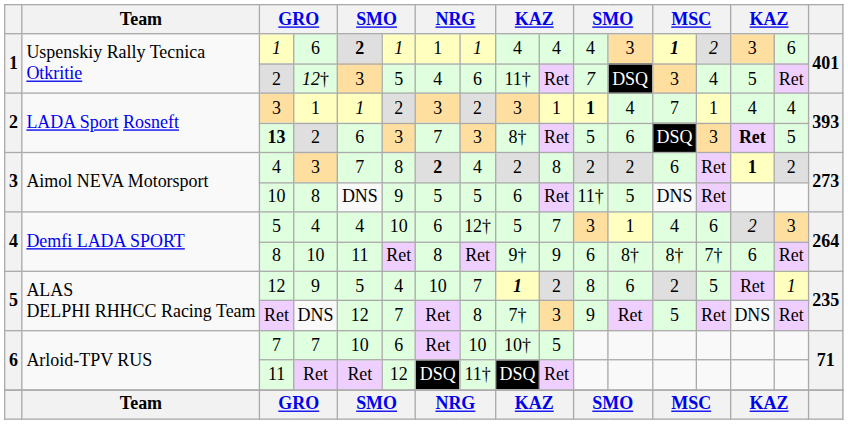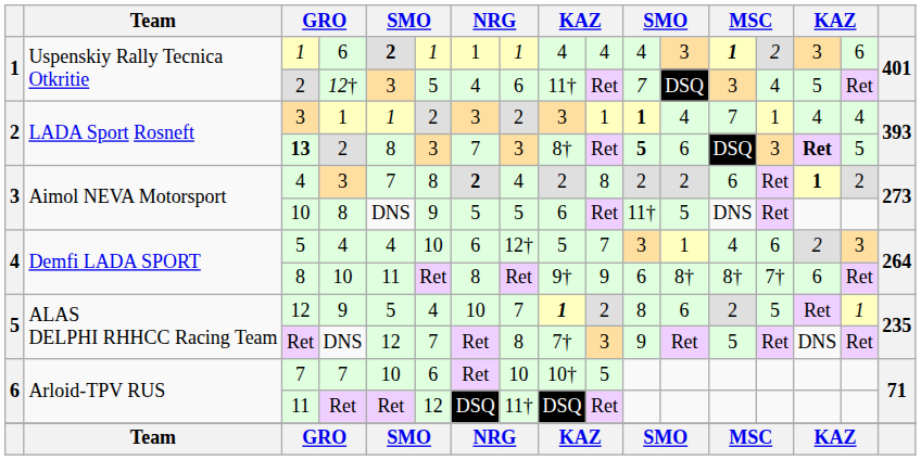13 | column 5: 6 -> 8
13 | column 11: normal -> bold
